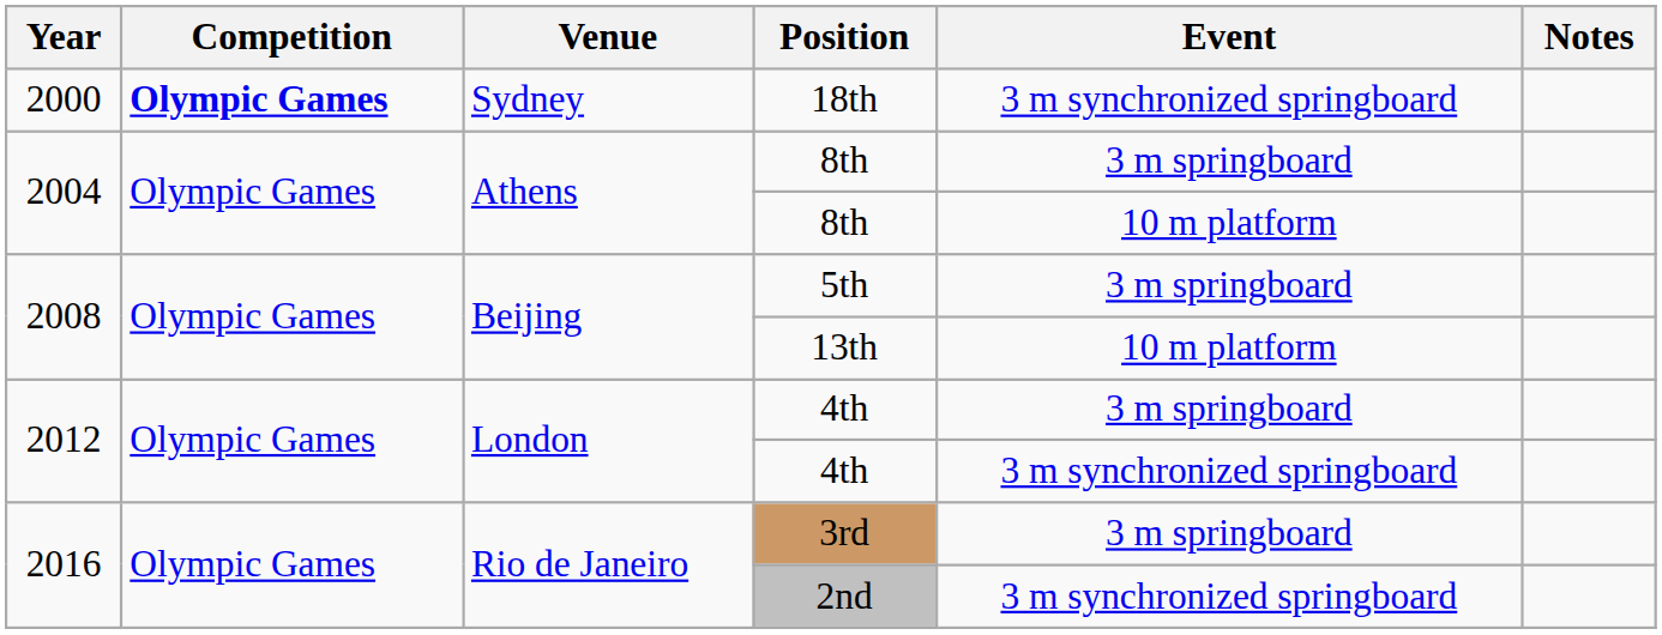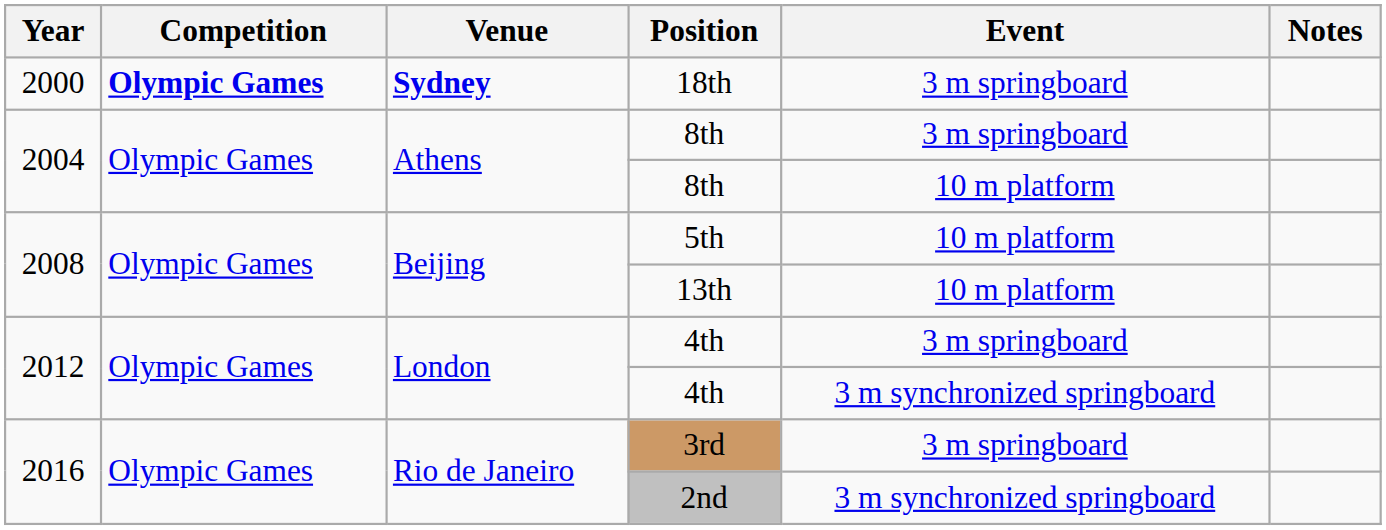18th | Venue: normal -> bold
18th | Event: 3 m synchronized springboard -> 3 m springboard
5th | Event: 3 m springboard -> 10 m platform
